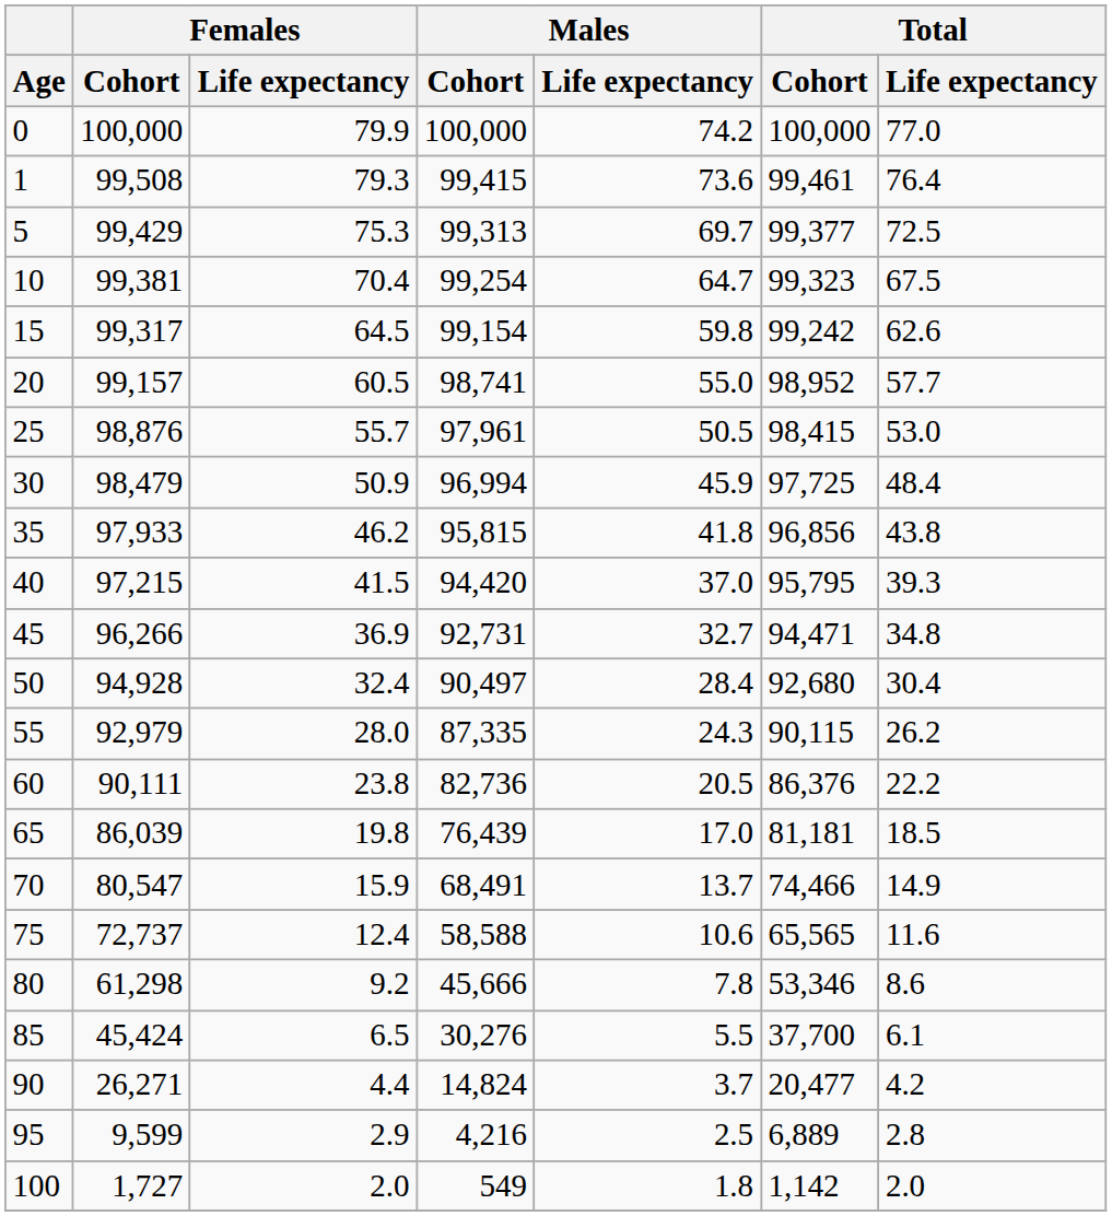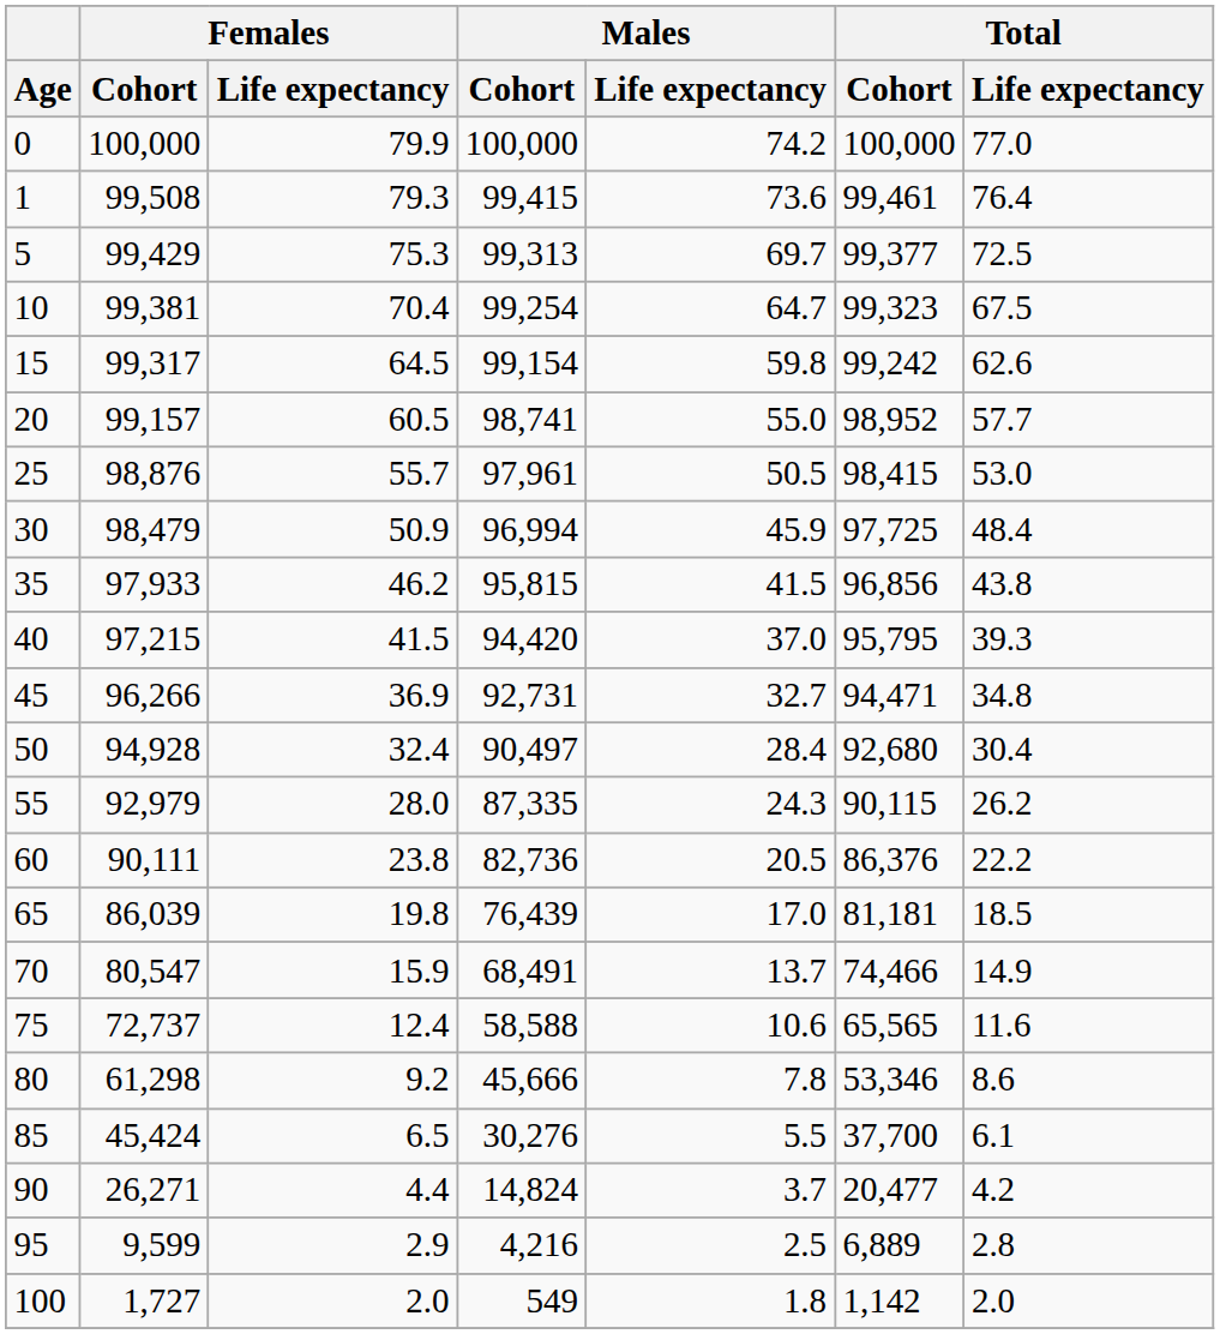35 | Males / Life expectancy: 41.8 -> 41.5
